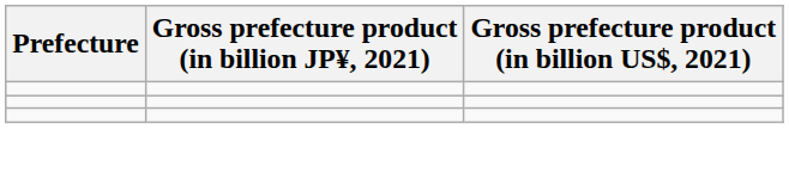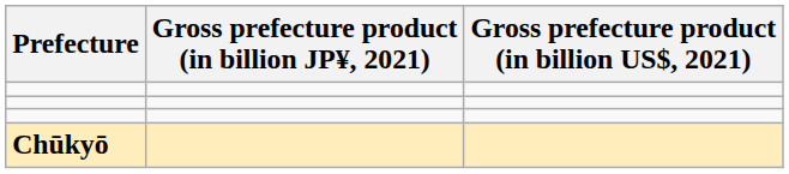+ row: Chūkyō
